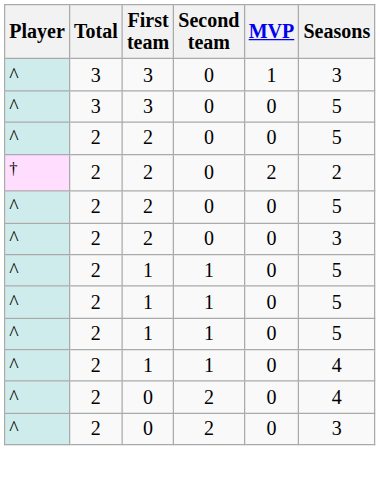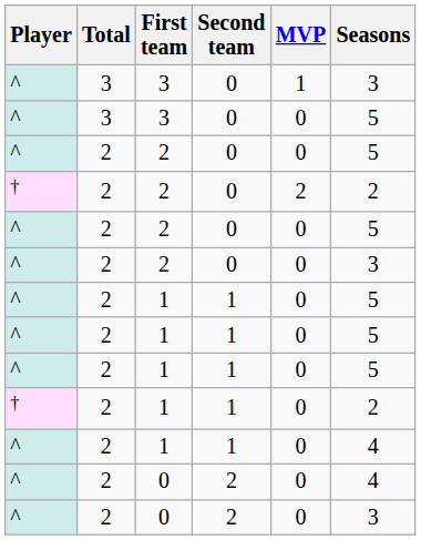+ row: † | 2 | 1 | 1 | 0 | 2
